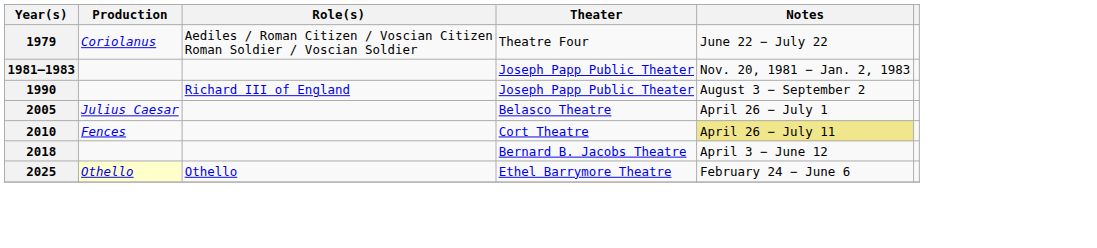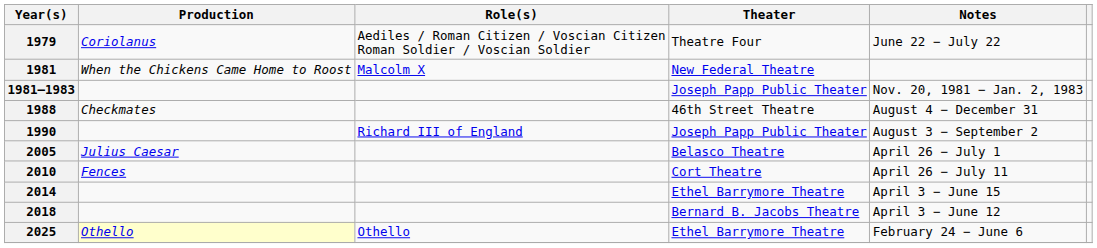+ row: 1981 | When the Chickens Came Home to Roost | Malcolm X | New Federal Theatre
+ row: 1988 | Checkmates | 46th Street Theatre | August 4 − December 31
2010 | Notes: khaki background -> no background
+ row: 2014 | Ethel Barrymore Theatre | April 3 − June 15
